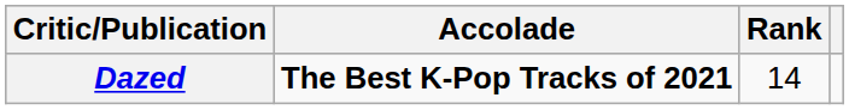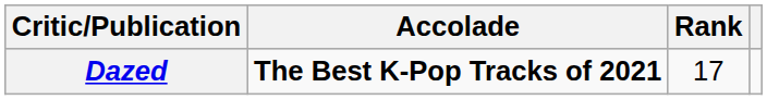Dazed | Rank: 14 -> 17
